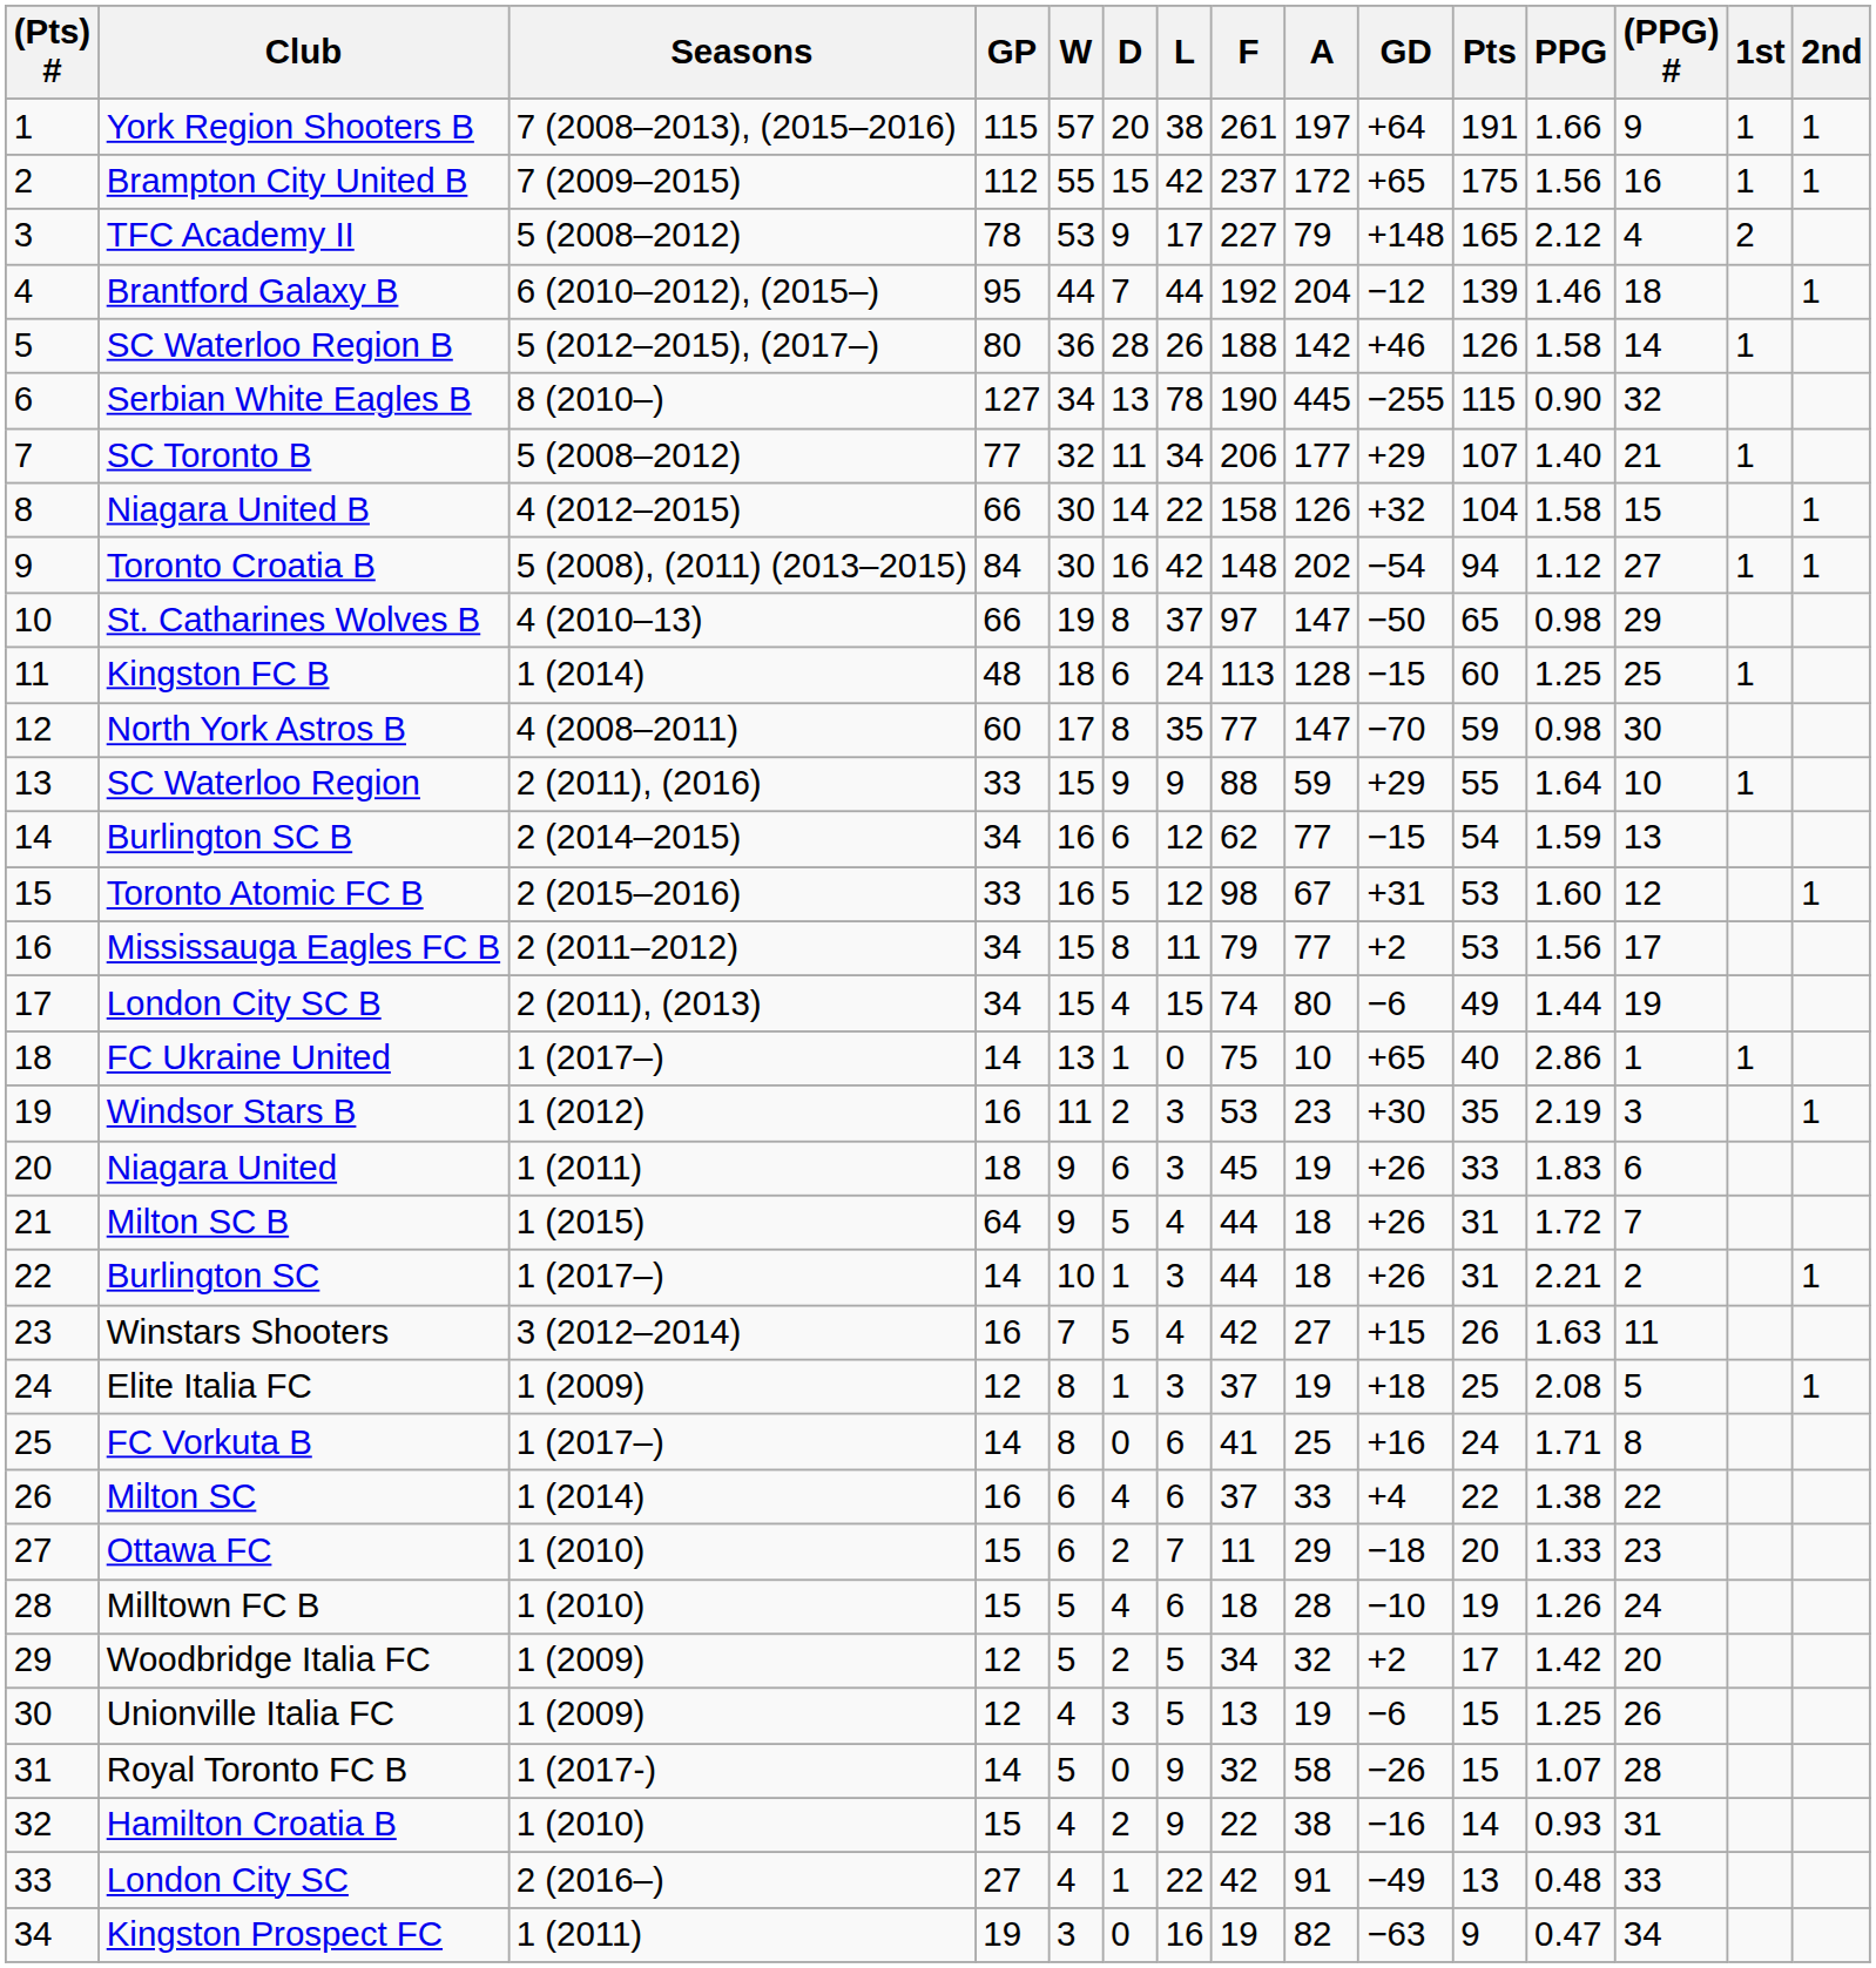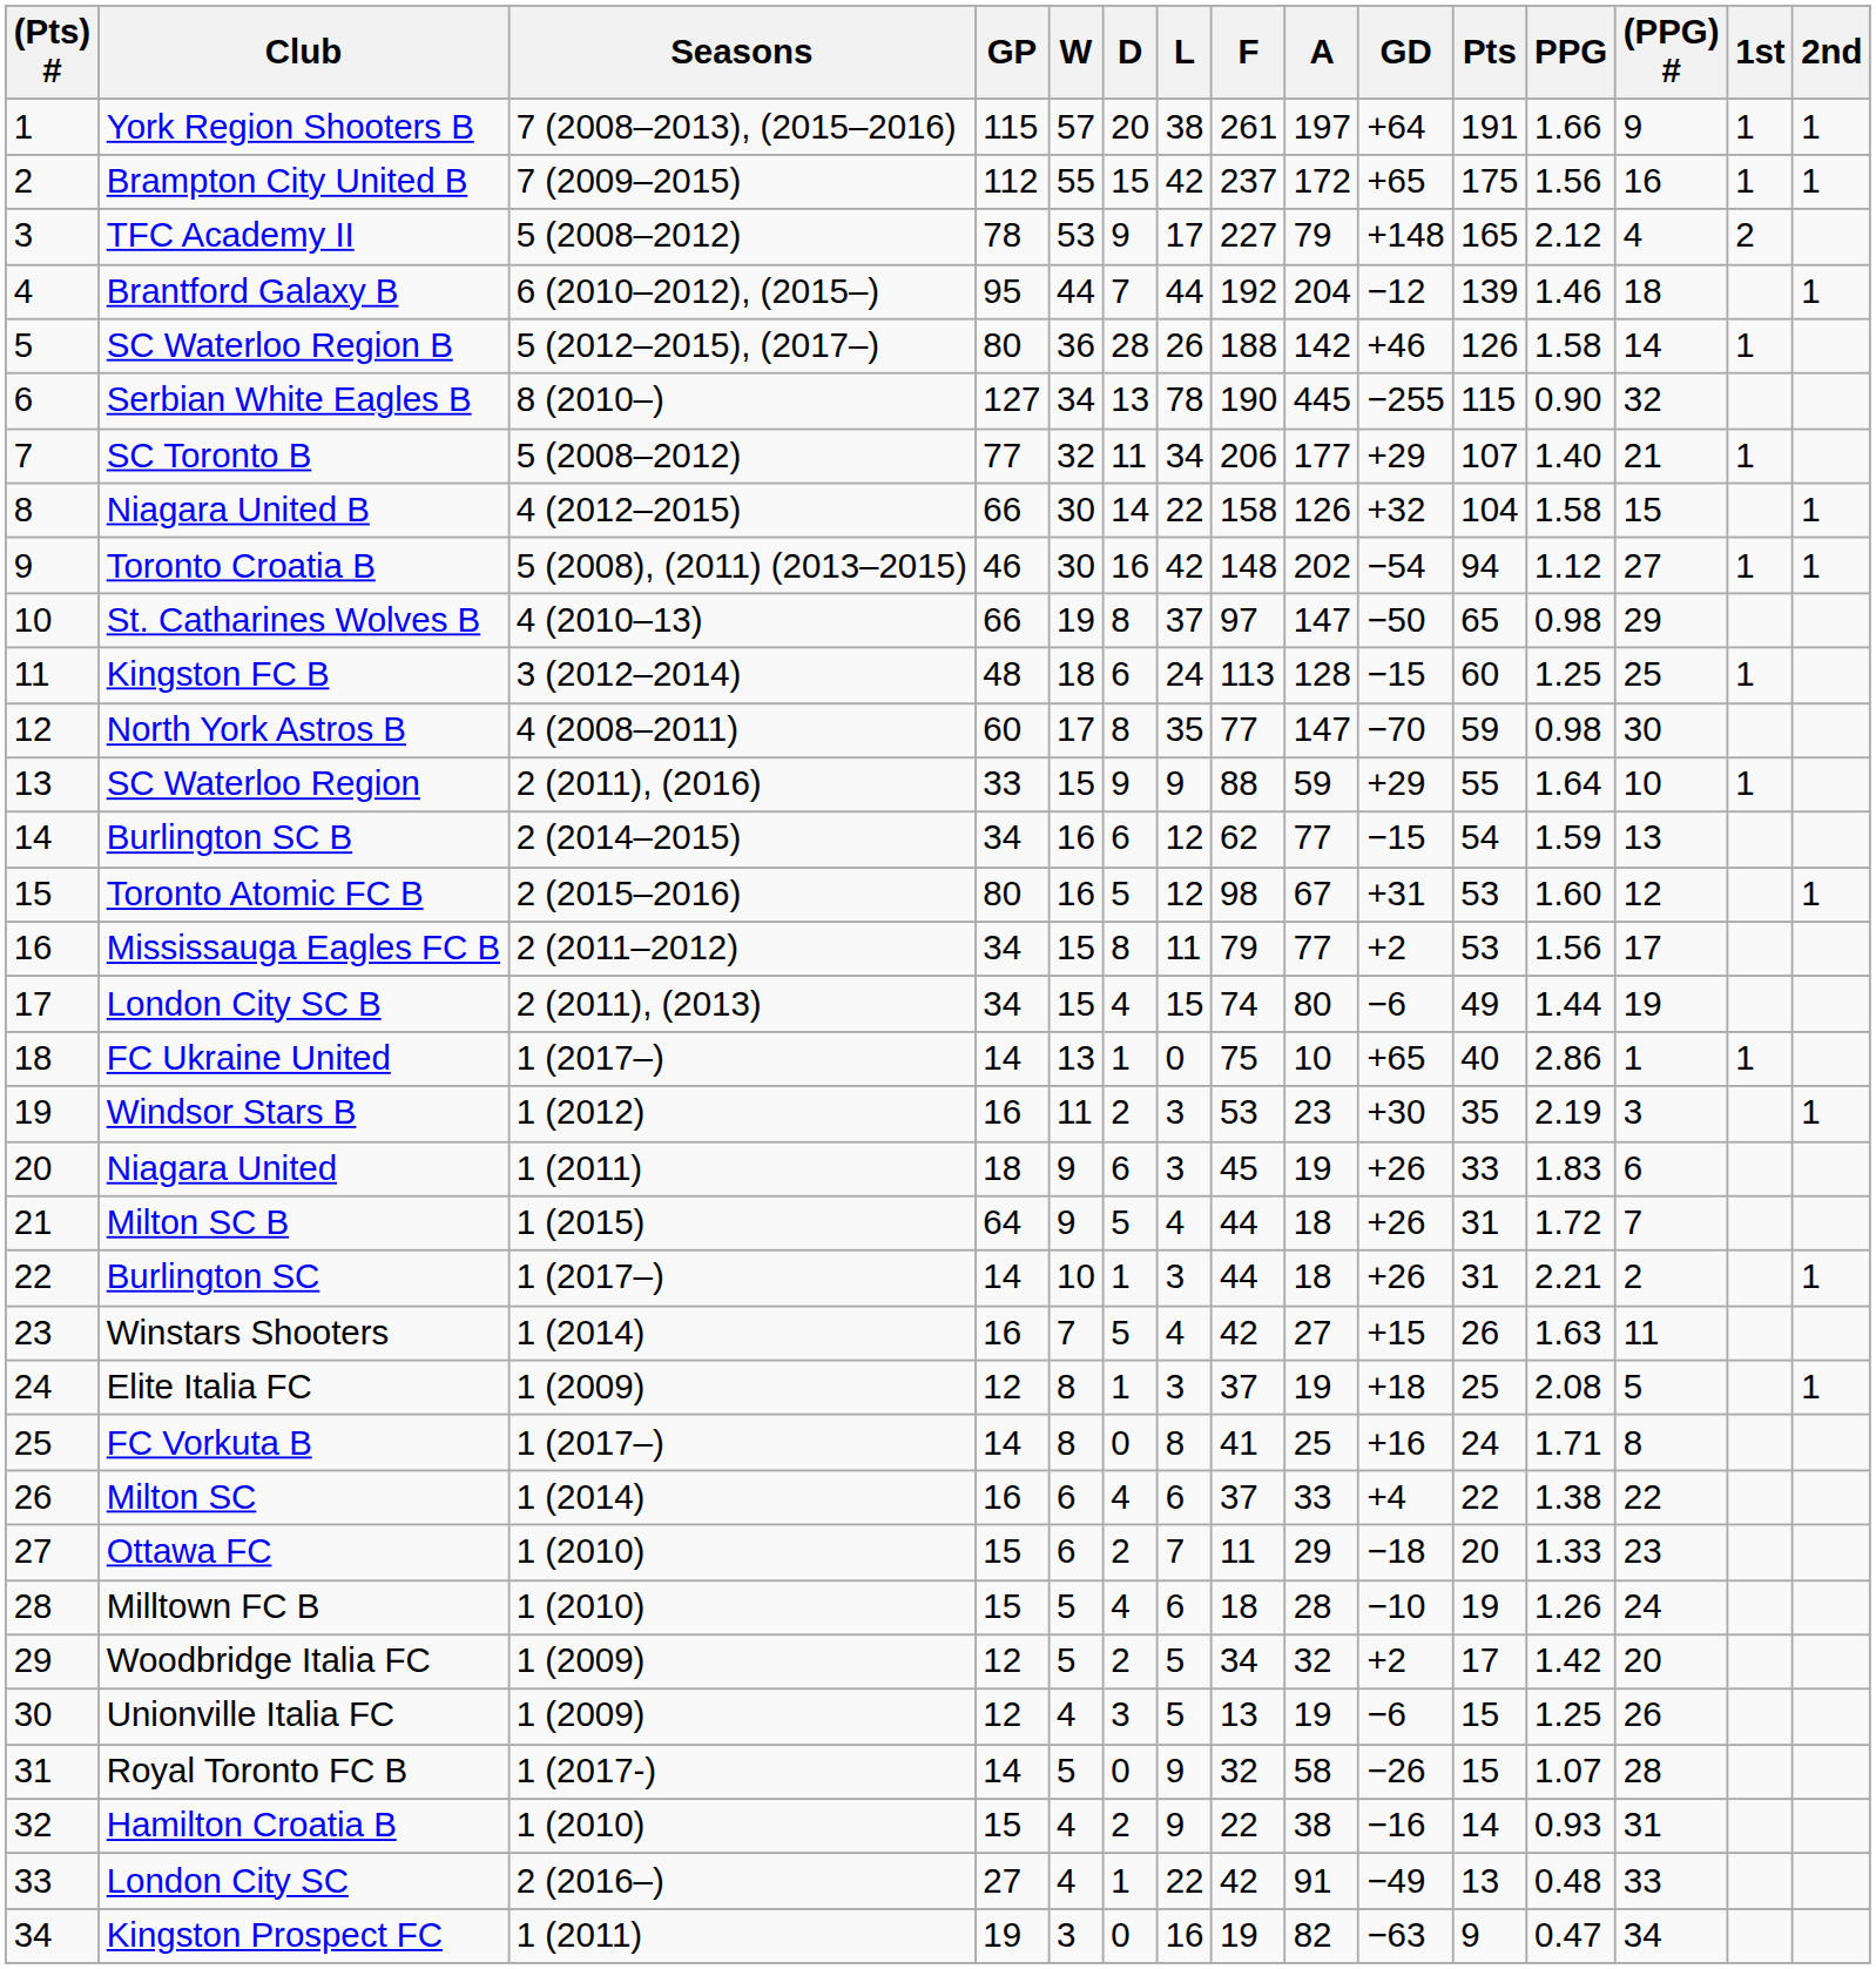Toronto Croatia B | GP: 84 -> 46
Kingston FC B | Seasons: 1 (2014) -> 3 (2012–2014)
Toronto Atomic FC B | GP: 33 -> 80
Winstars Shooters | Seasons: 3 (2012–2014) -> 1 (2014)
FC Vorkuta B | L: 6 -> 8
